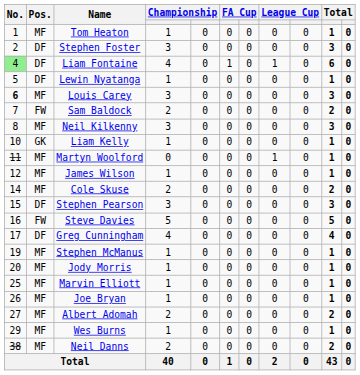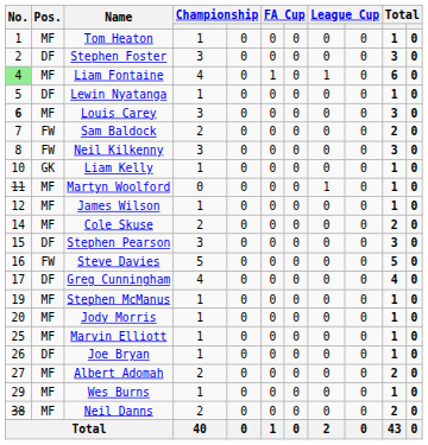Liam Fontaine | Pos.: DF -> MF
Neil Kilkenny | Pos.: MF -> FW
Joe Bryan | Pos.: MF -> DF
